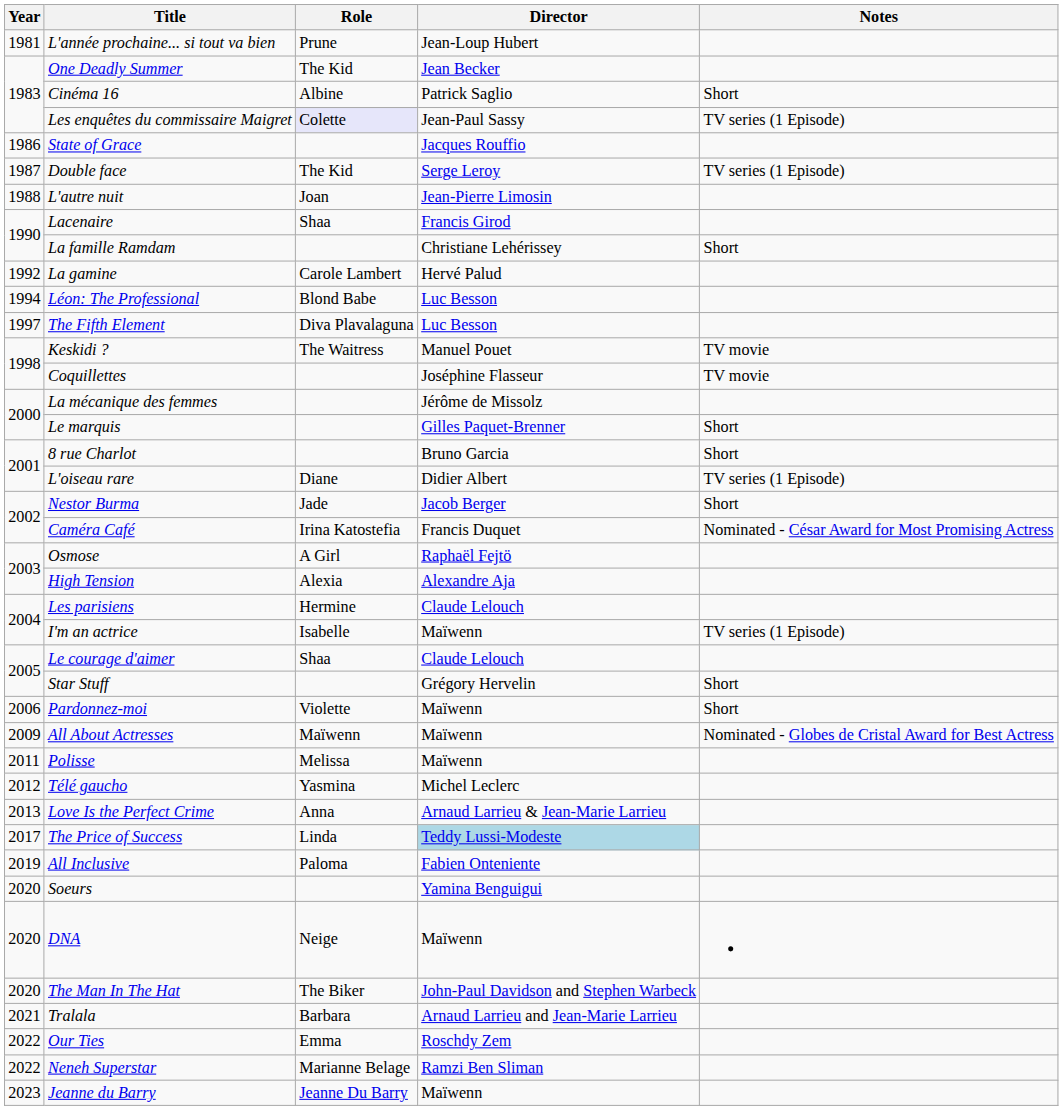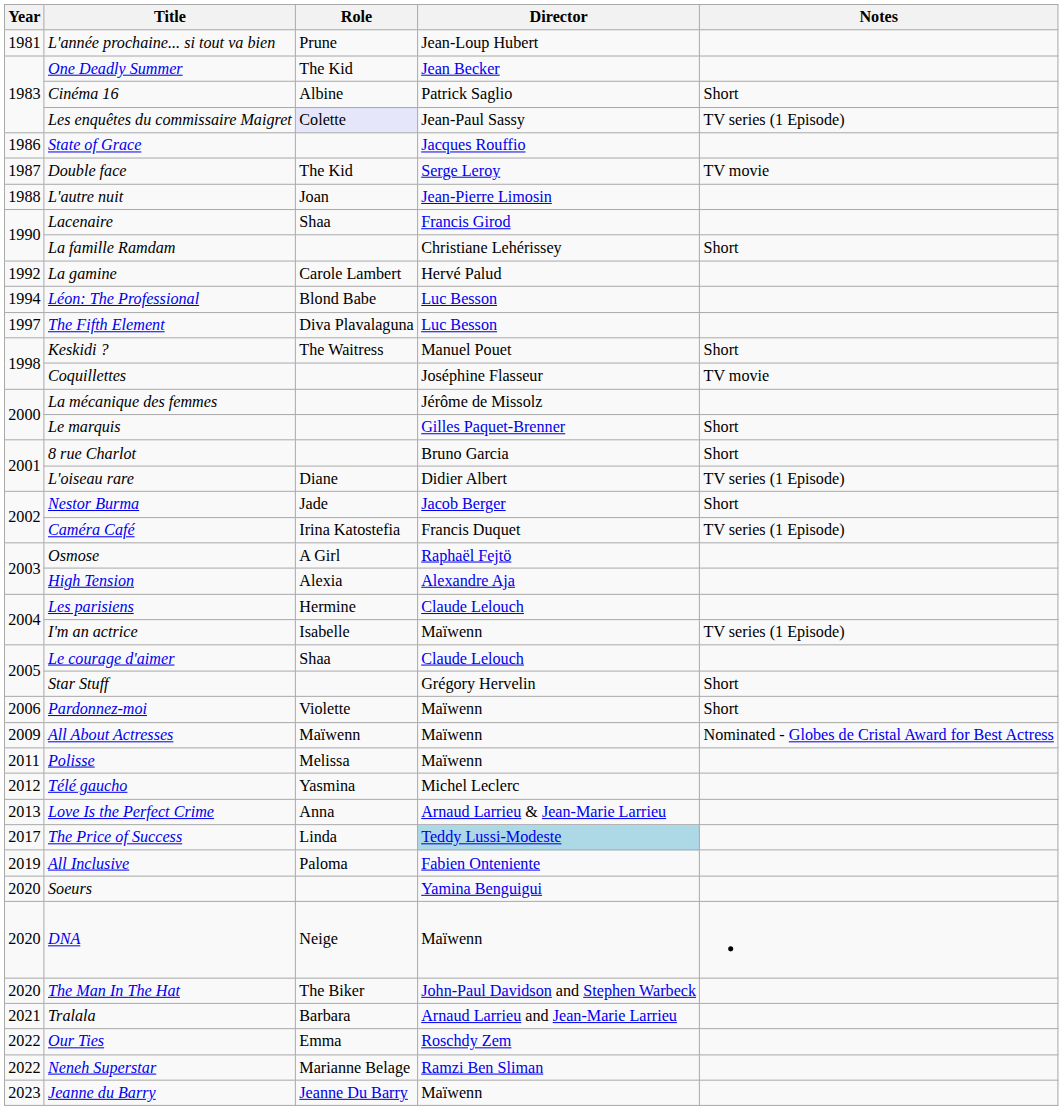Double face | Notes: TV series (1 Episode) -> TV movie
Keskidi ? | Notes: TV movie -> Short
Caméra Café | Notes: Nominated - César Award for Most Promising Actress -> TV series (1 Episode)
